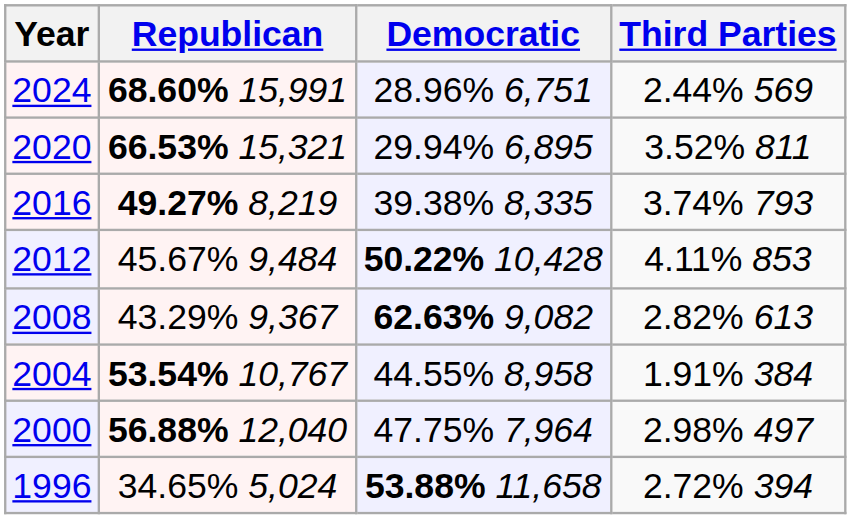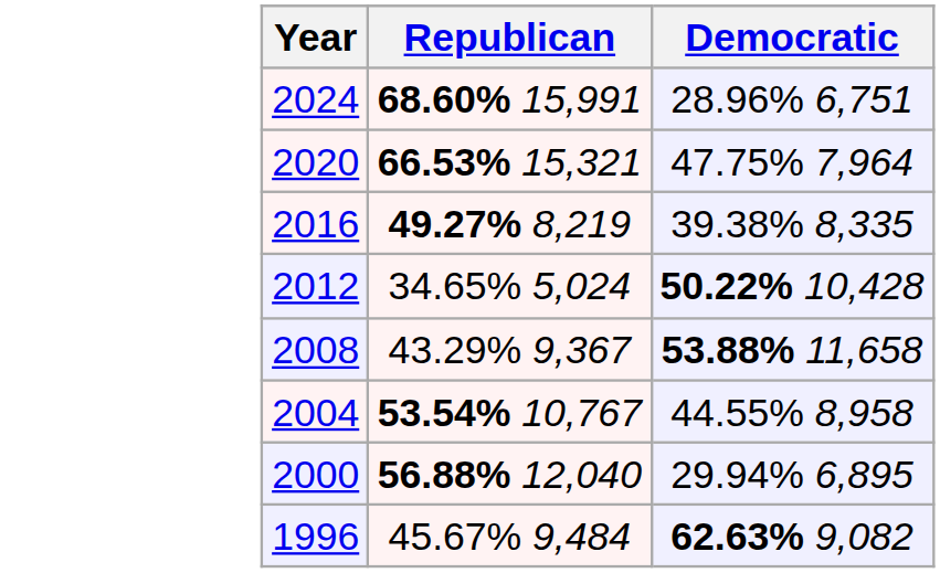- column: Third Parties | 2.44% 569 | 3.52% 811 | 3.74% 793 | 4.11% 853 | 2.82% 613 | 1.91% 384 | 2.98% 497 | 2.72% 394
2020 | Democratic: 29.94% 6,895 -> 47.75% 7,964
2012 | Republican: 45.67% 9,484 -> 34.65% 5,024
2008 | Democratic: 62.63% 9,082 -> 53.88% 11,658
2000 | Democratic: 47.75% 7,964 -> 29.94% 6,895
1996 | Republican: 34.65% 5,024 -> 45.67% 9,484
1996 | Democratic: 53.88% 11,658 -> 62.63% 9,082
